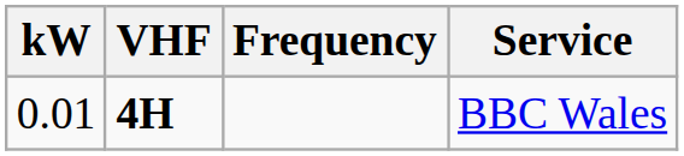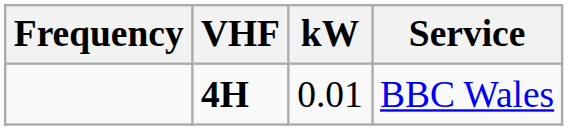columns swapped: Frequency <-> kW
